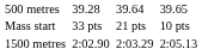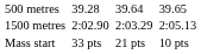rows swapped: 1500 metres <-> Mass start
